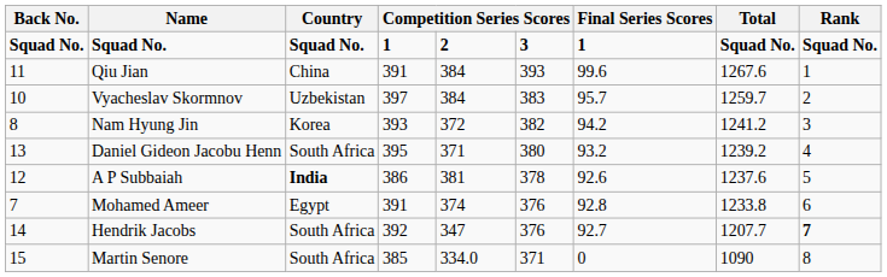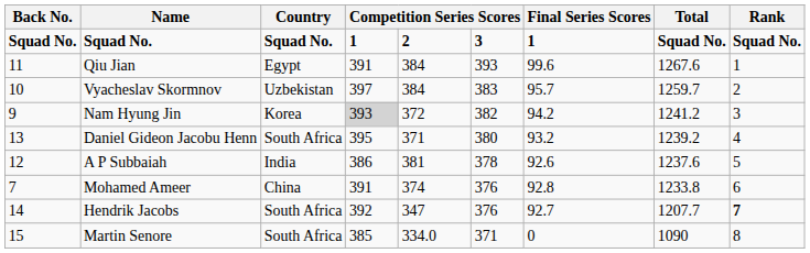Qiu Jian | Country: China -> Egypt
Nam Hyung Jin | Back No.: 8 -> 9
Nam Hyung Jin | column 4: no background -> lightgrey background
A P Subbaiah | Country: bold -> normal
Mohamed Ameer | Country: Egypt -> China
